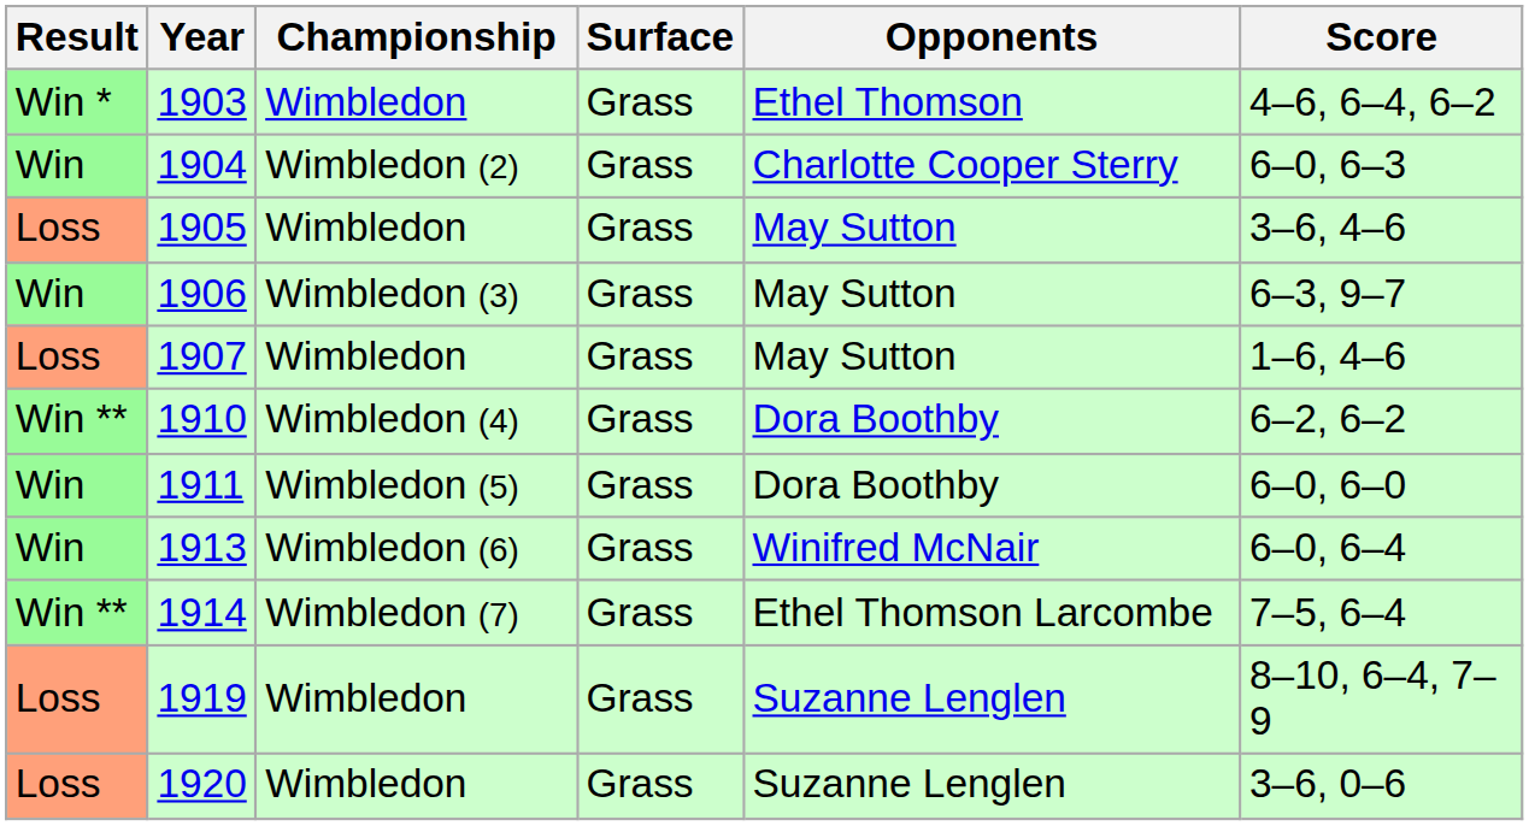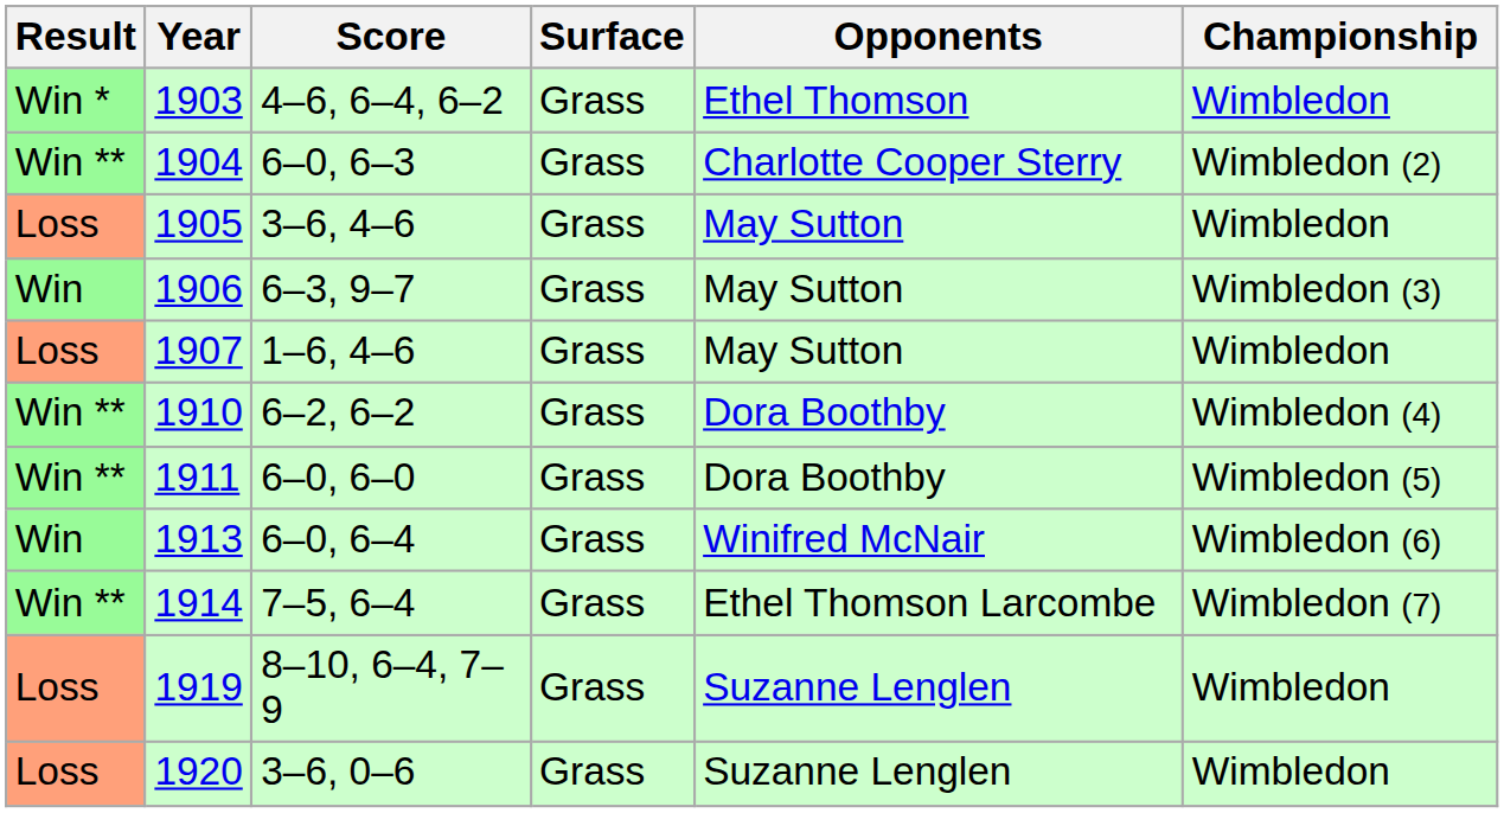columns swapped: Championship <-> Score
1904 | Result: Win -> Win **
1911 | Result: Win -> Win **
